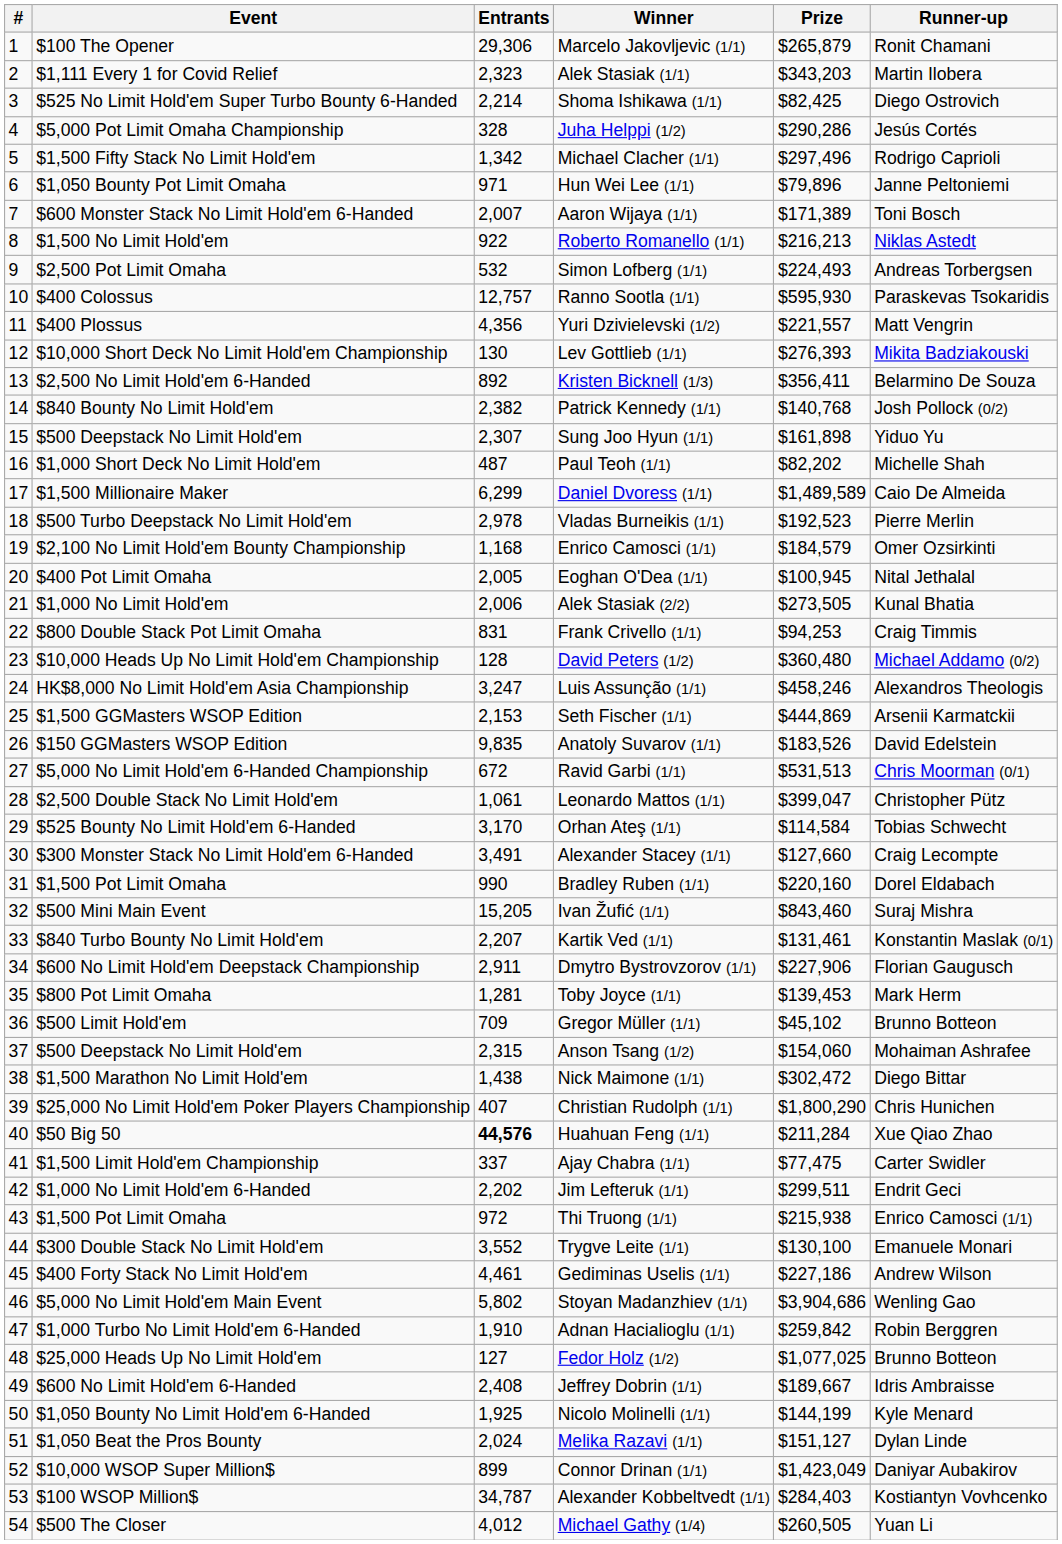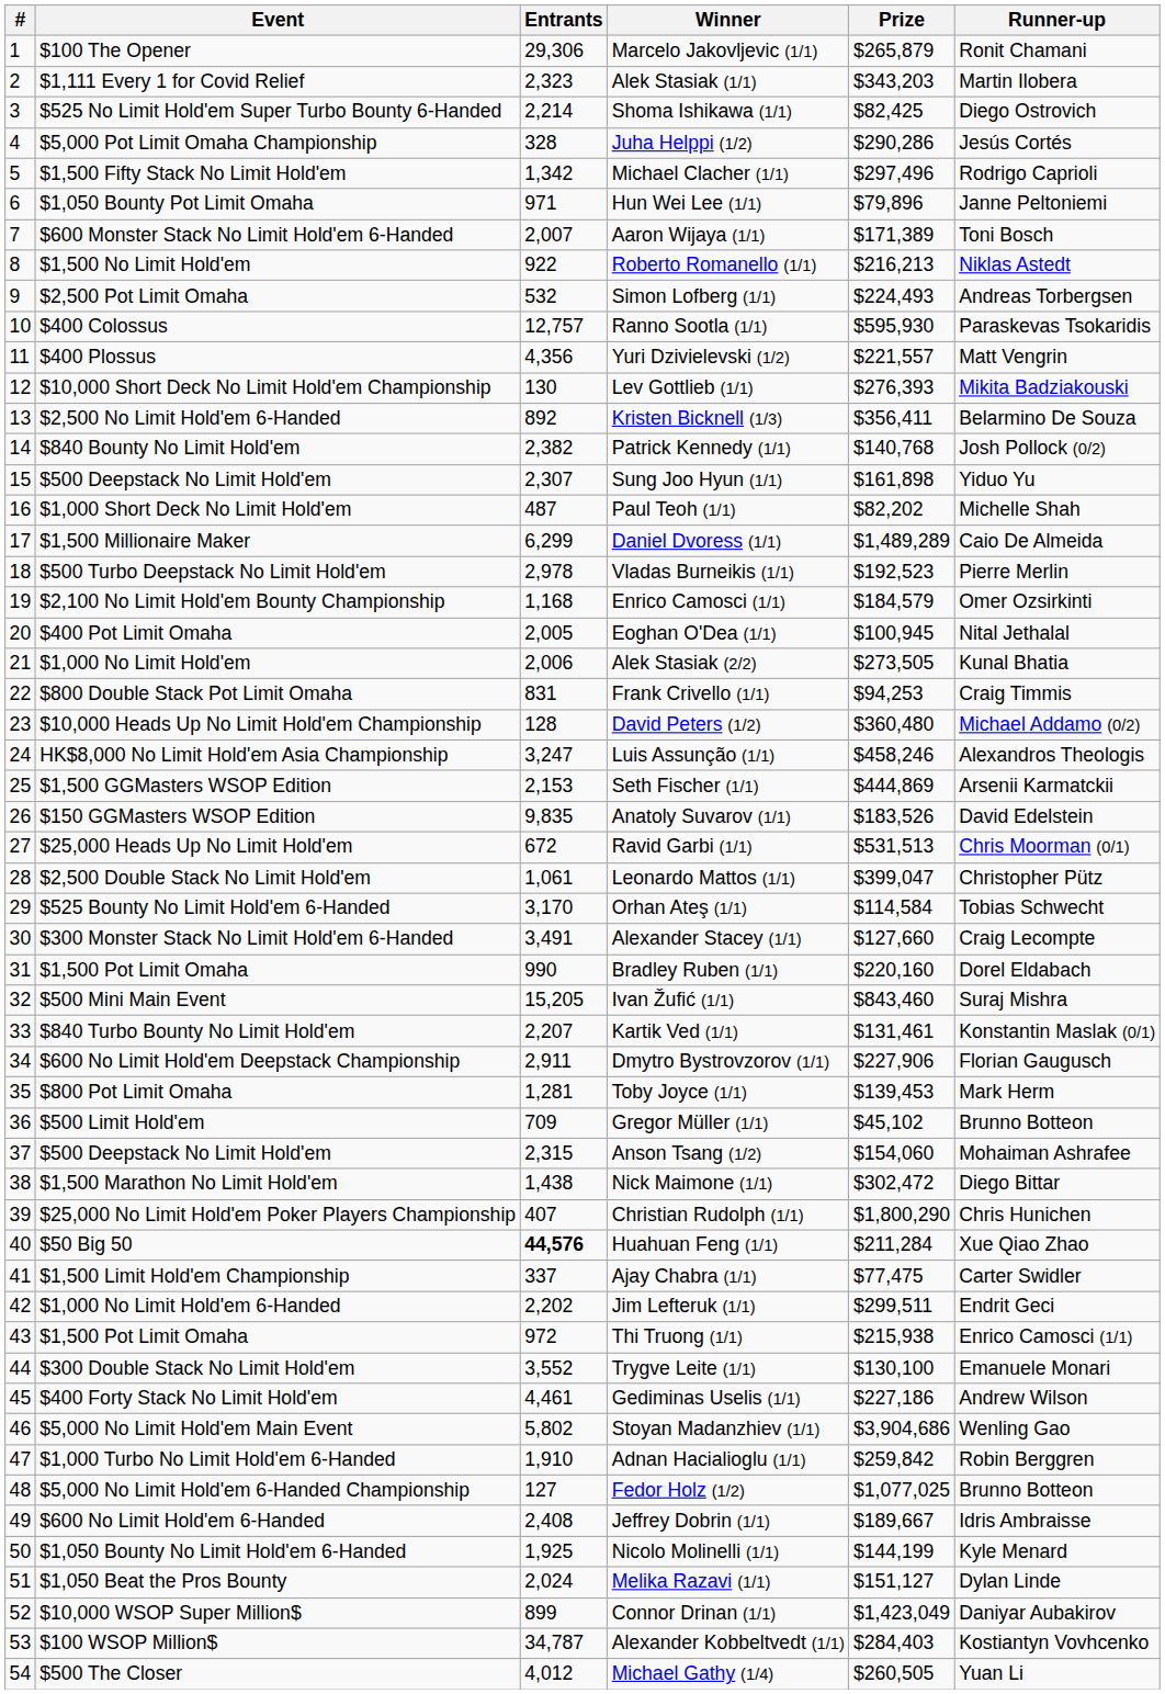Daniel Dvoress (1/1) | Prize: $1,489,589 -> $1,489,289
Ravid Garbi (1/1) | Event: $5,000 No Limit Hold'em 6-Handed Championship -> $25,000 Heads Up No Limit Hold'em
Fedor Holz (1/2) | Event: $25,000 Heads Up No Limit Hold'em -> $5,000 No Limit Hold'em 6-Handed Championship
